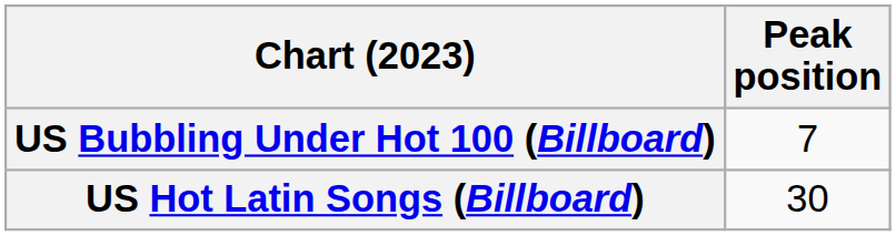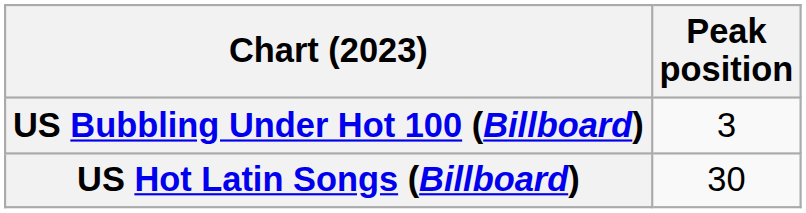US Bubbling Under Hot 100 (Billboard) | Peak position: 7 -> 3
